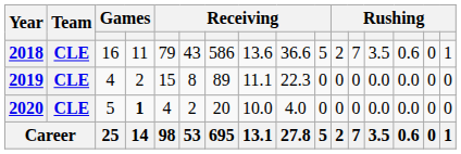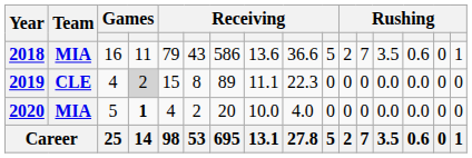2018 | Team: CLE -> MIA
2019 | column 4: no background -> lightgrey background
2020 | Team: CLE -> MIA
